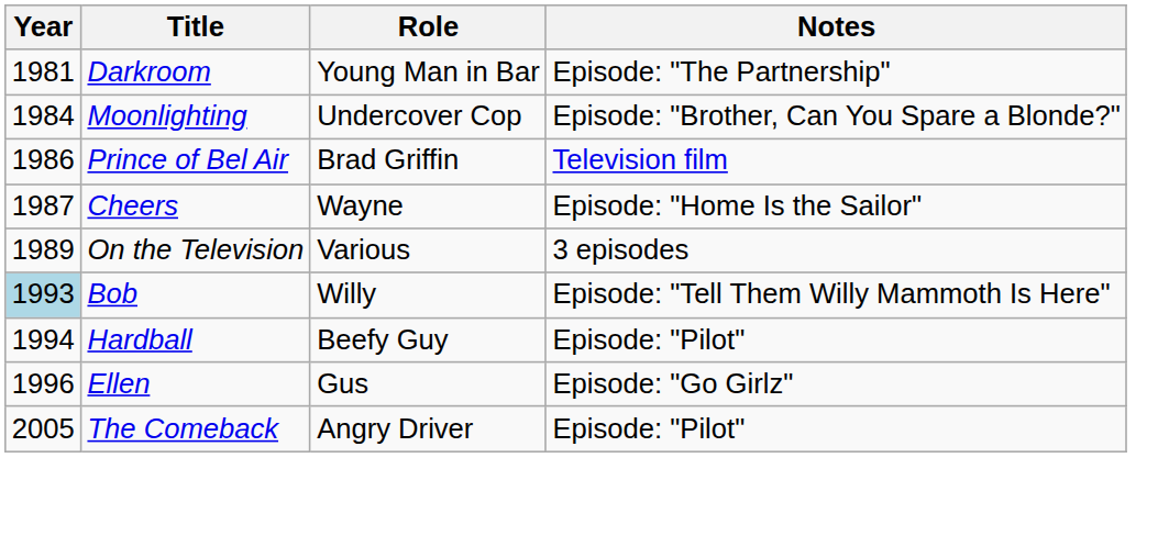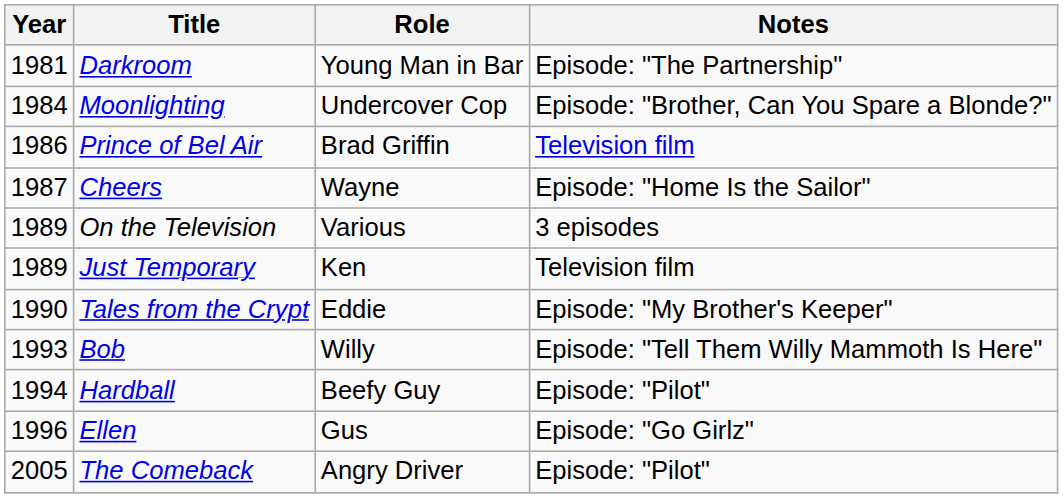+ row: 1989 | Just Temporary | Ken | Television film
+ row: 1990 | Tales from the Crypt | Eddie | Episode: "My Brother's Keeper"
Bob | Year: lightblue background -> no background
